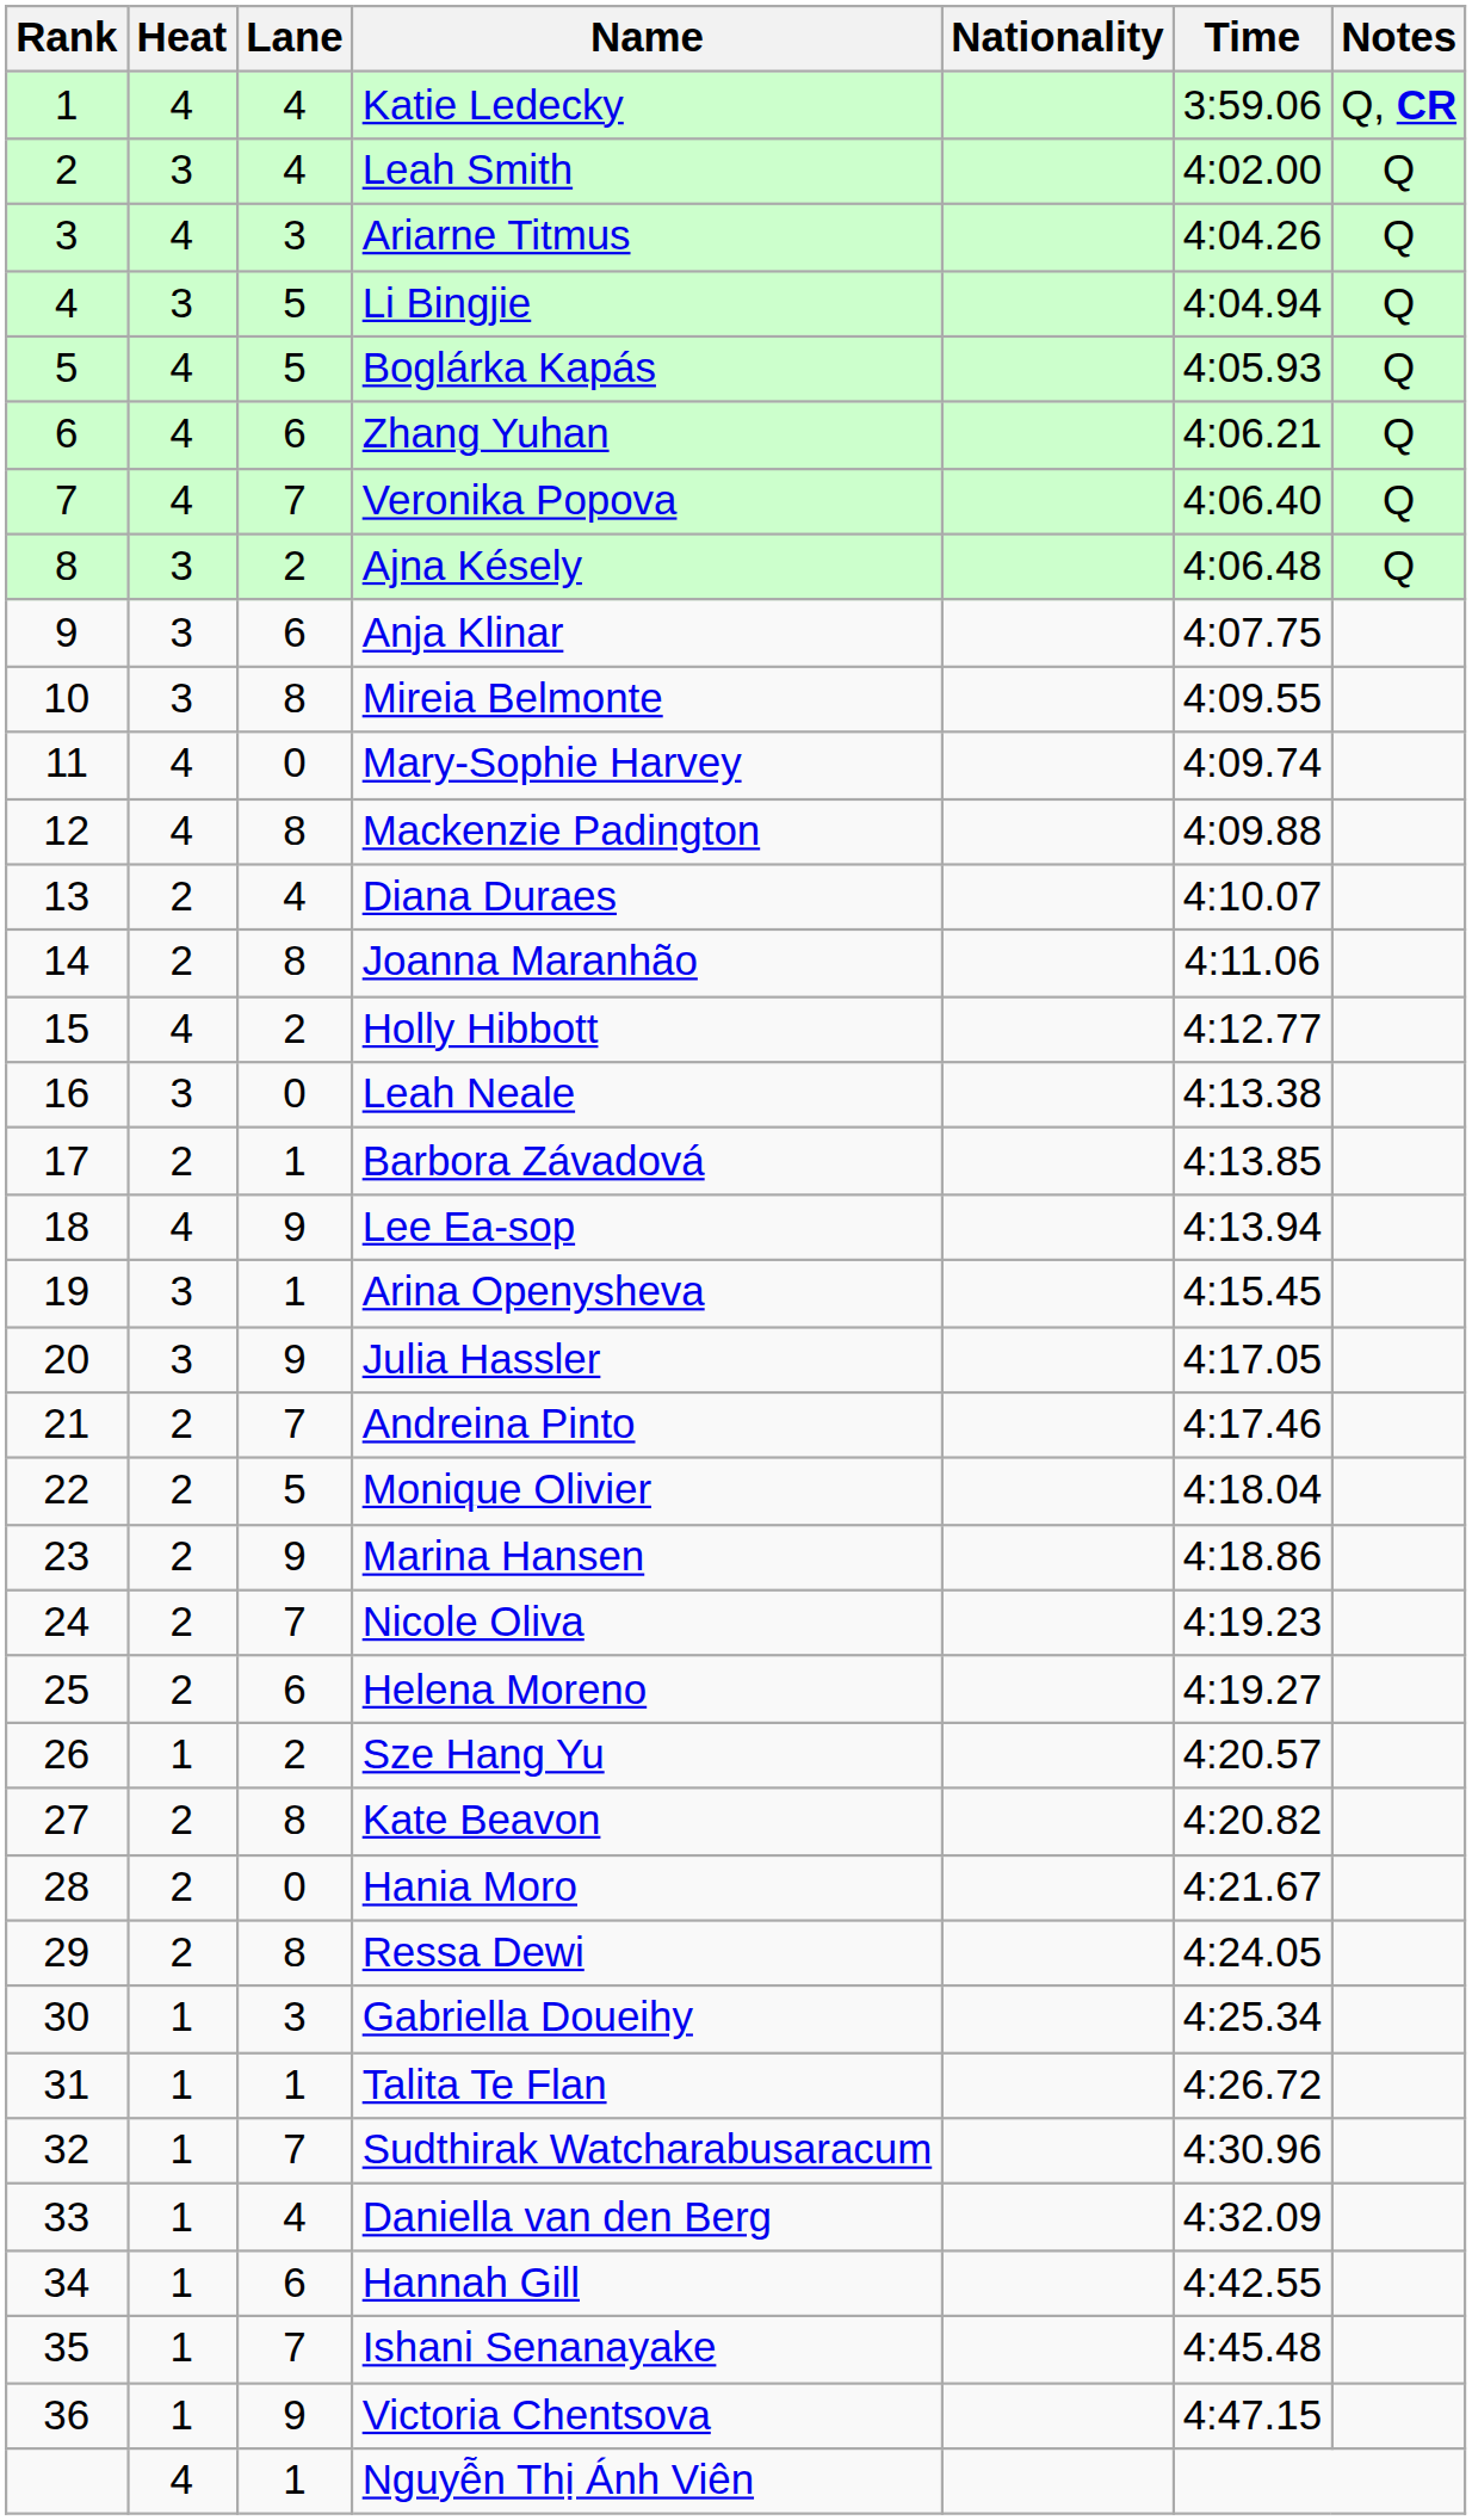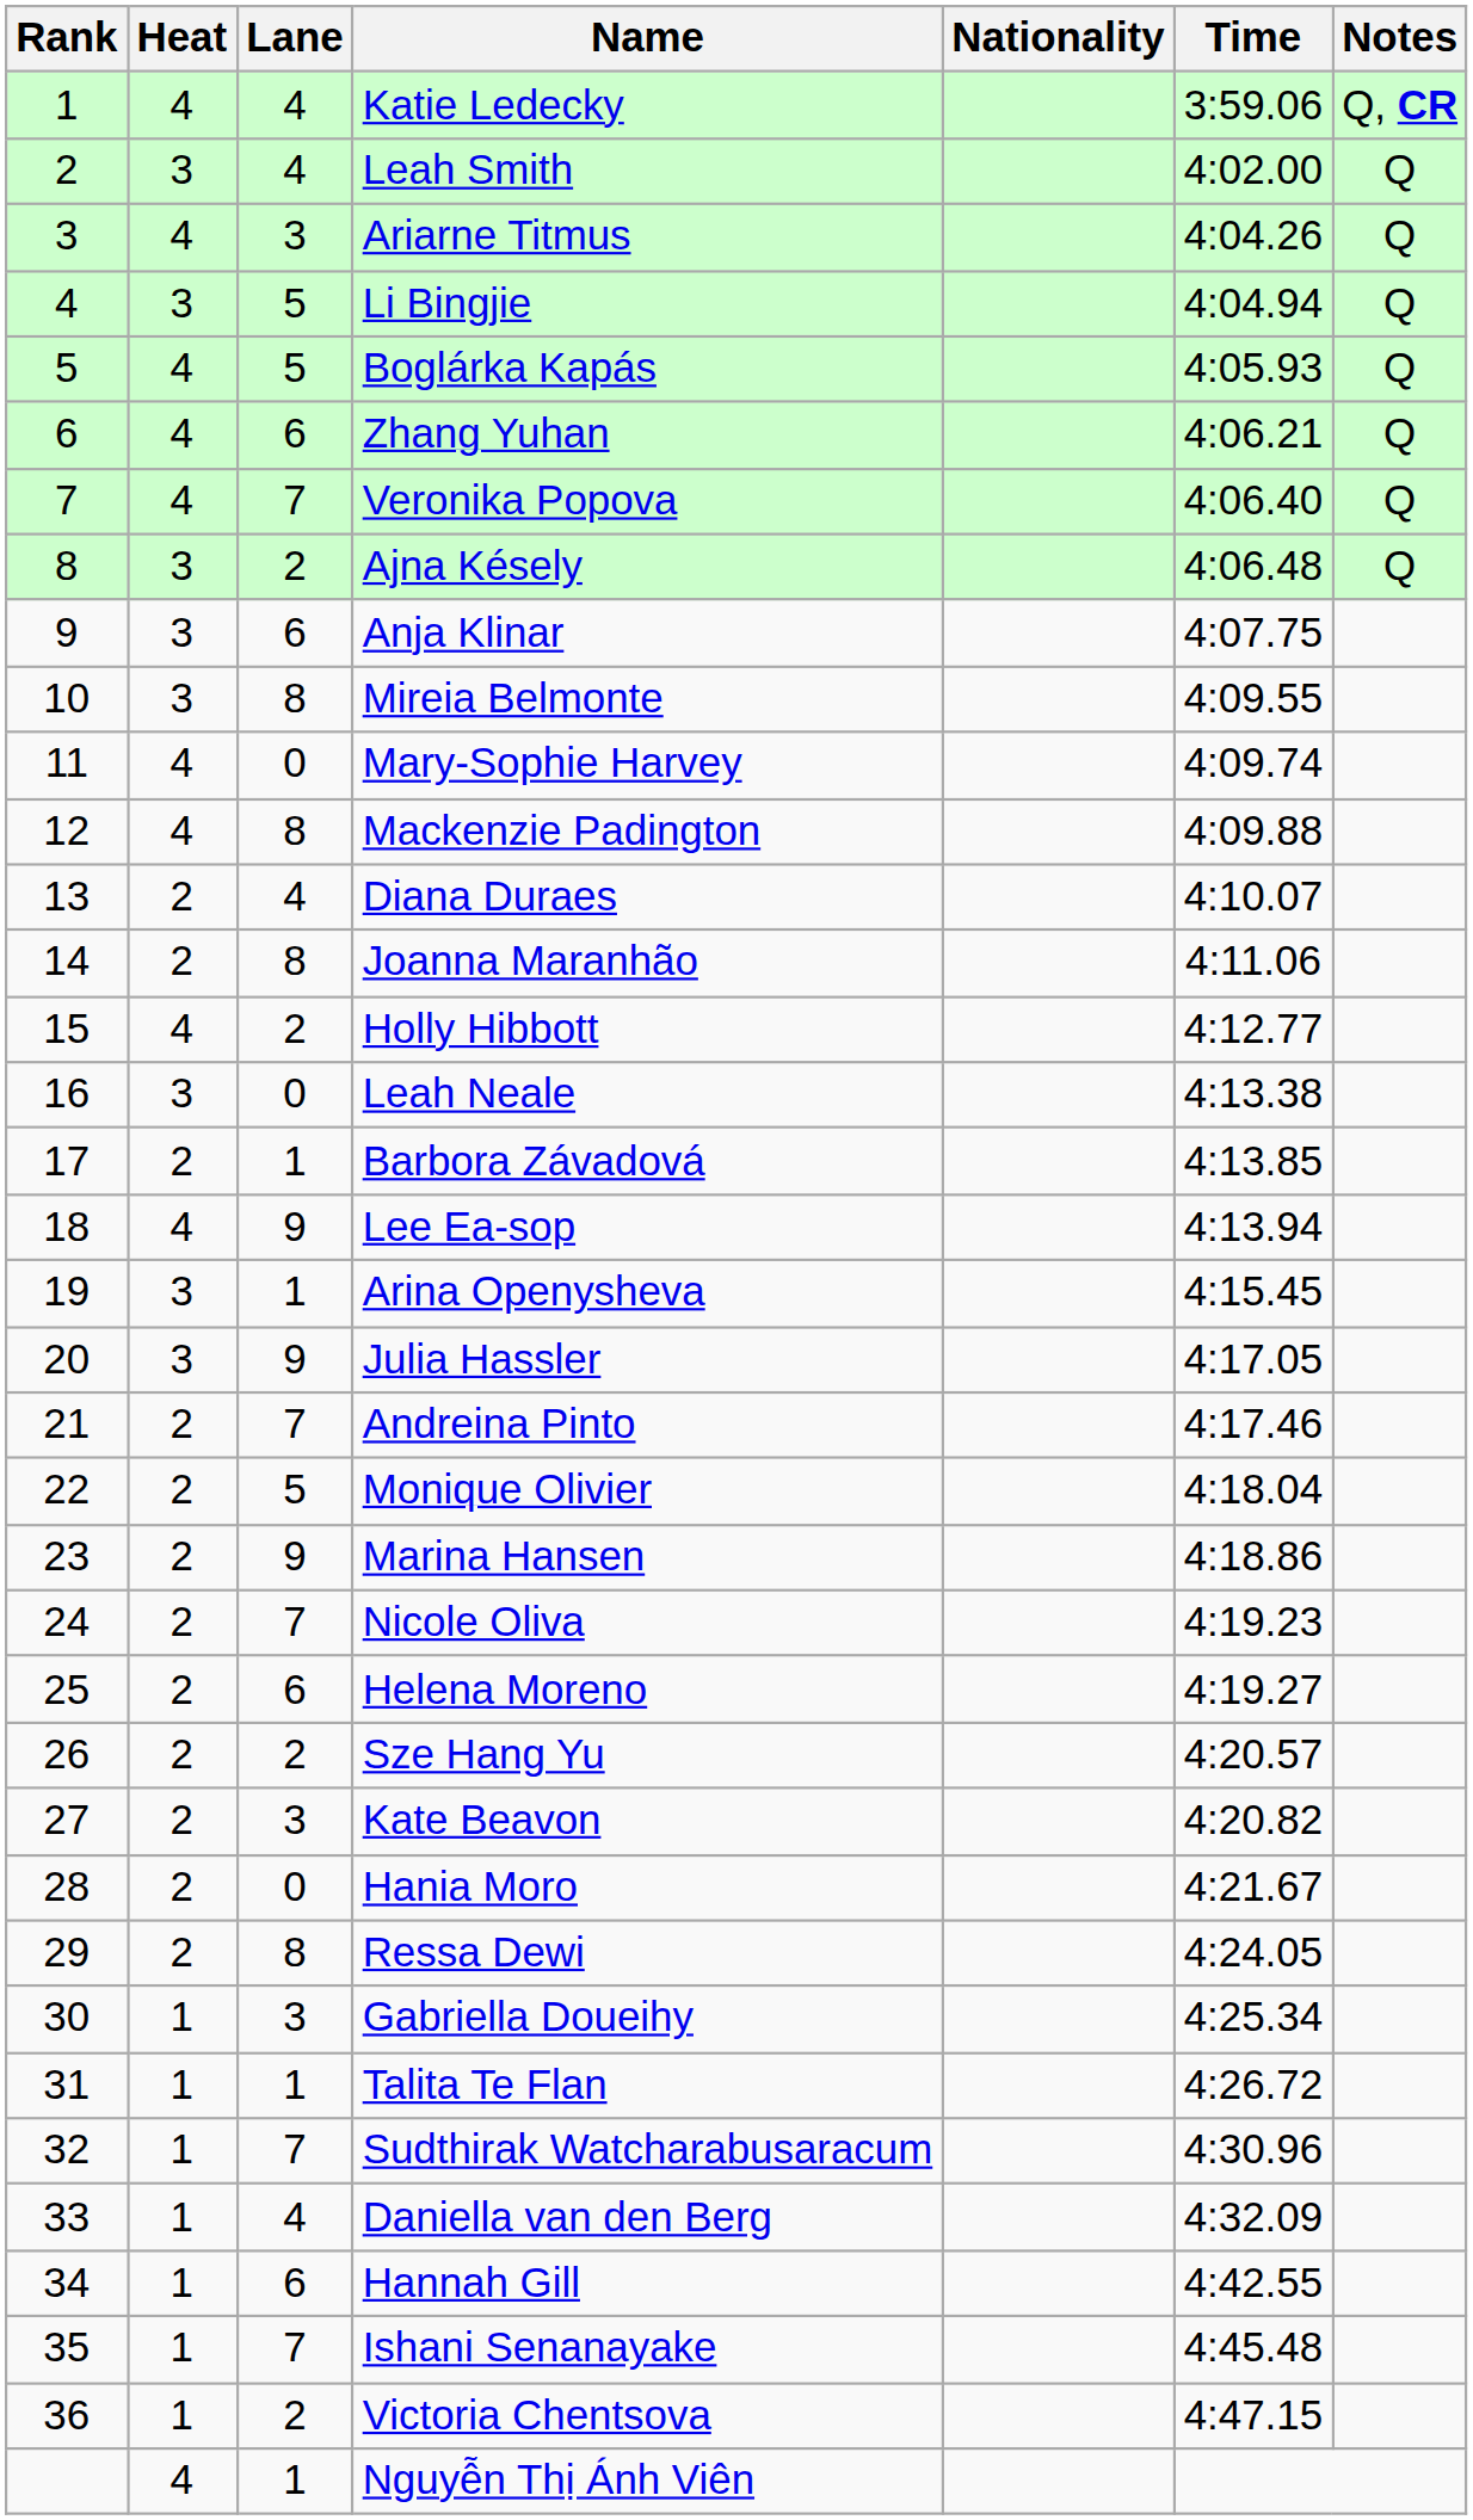Sze Hang Yu | Heat: 1 -> 2
Kate Beavon | Lane: 8 -> 3
Victoria Chentsova | Lane: 9 -> 2
